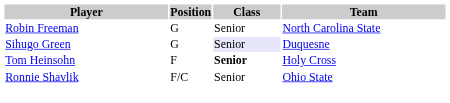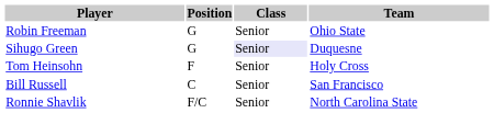Robin Freeman | Team: North Carolina State -> Ohio State
Tom Heinsohn | Class: bold -> normal
+ row: Bill Russell | C | Senior | San Francisco
Ronnie Shavlik | Team: Ohio State -> North Carolina State
